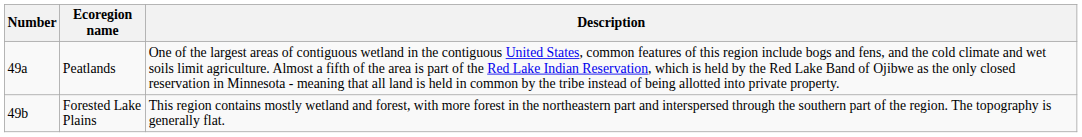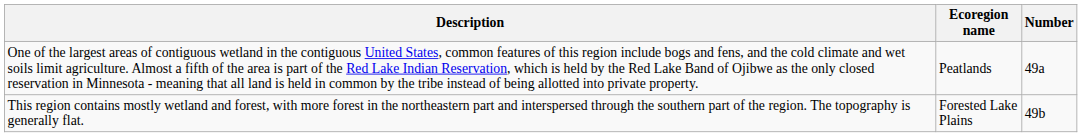columns swapped: Number <-> Description
